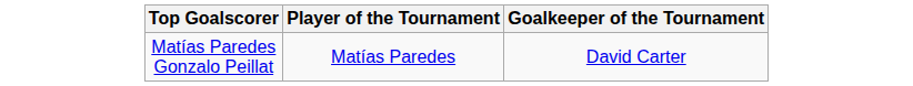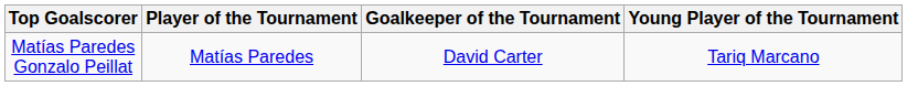+ column: Young Player of the Tournament | Tariq Marcano
